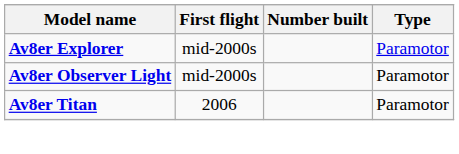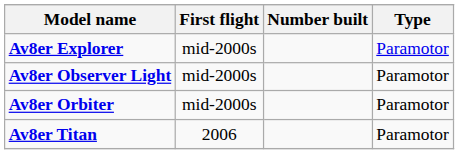+ row: Av8er Orbiter | mid-2000s | Paramotor
